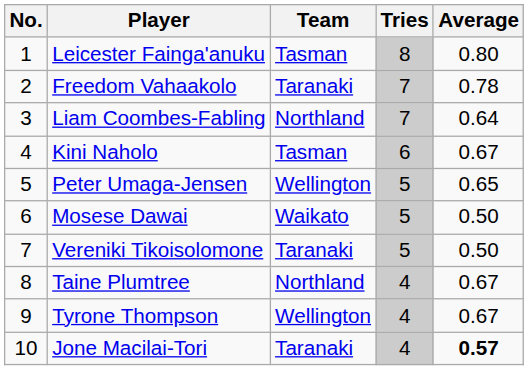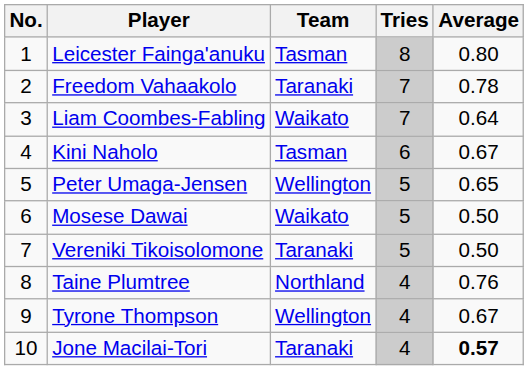Liam Coombes-Fabling | Team: Northland -> Waikato
Taine Plumtree | Average: 0.67 -> 0.76
